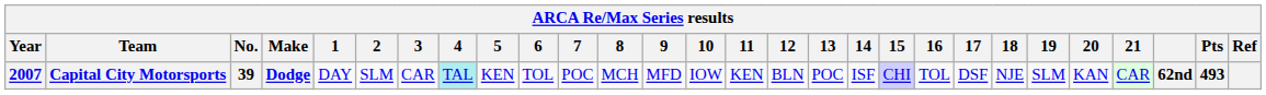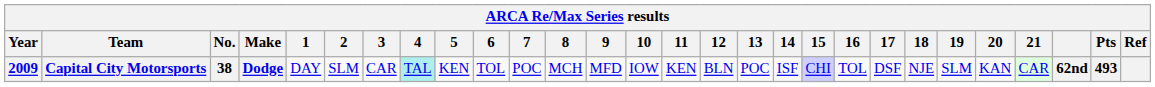Capital City Motorsports | Year: 2007 -> 2009
Capital City Motorsports | No.: 39 -> 38
